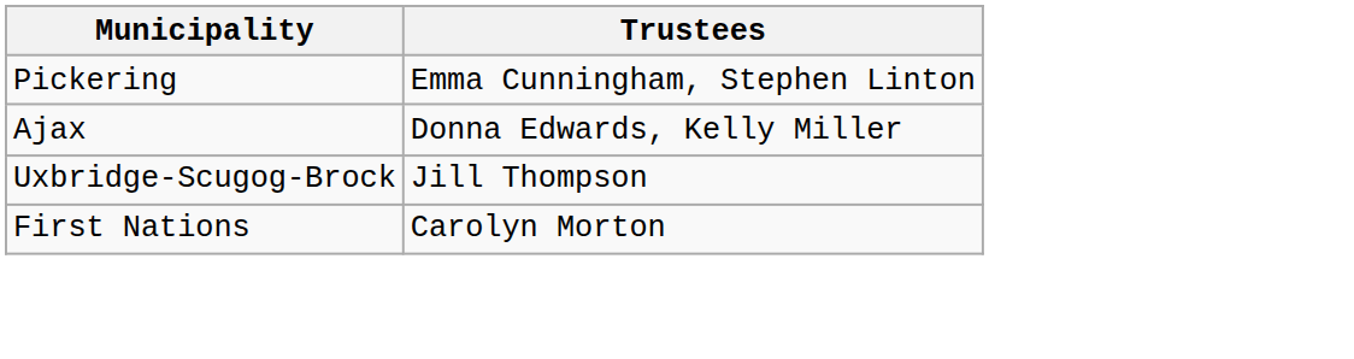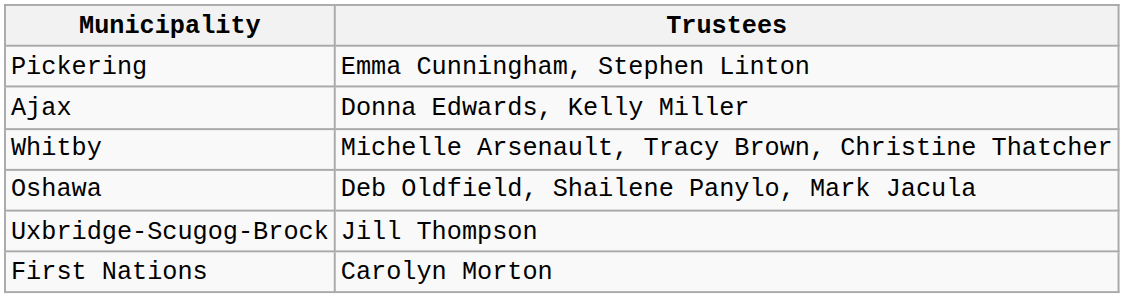+ row: Whitby | Michelle Arsenault, Tracy Brown, Christine Thatcher
+ row: Oshawa | Deb Oldfield, Shailene Panylo, Mark Jacula
